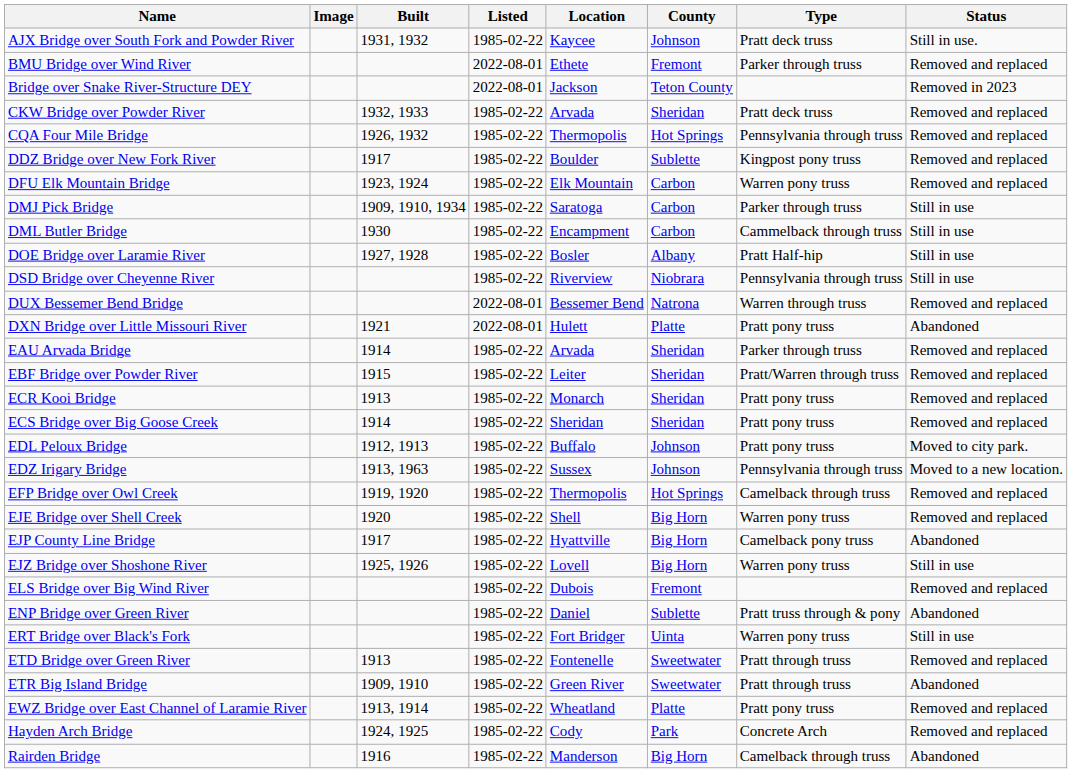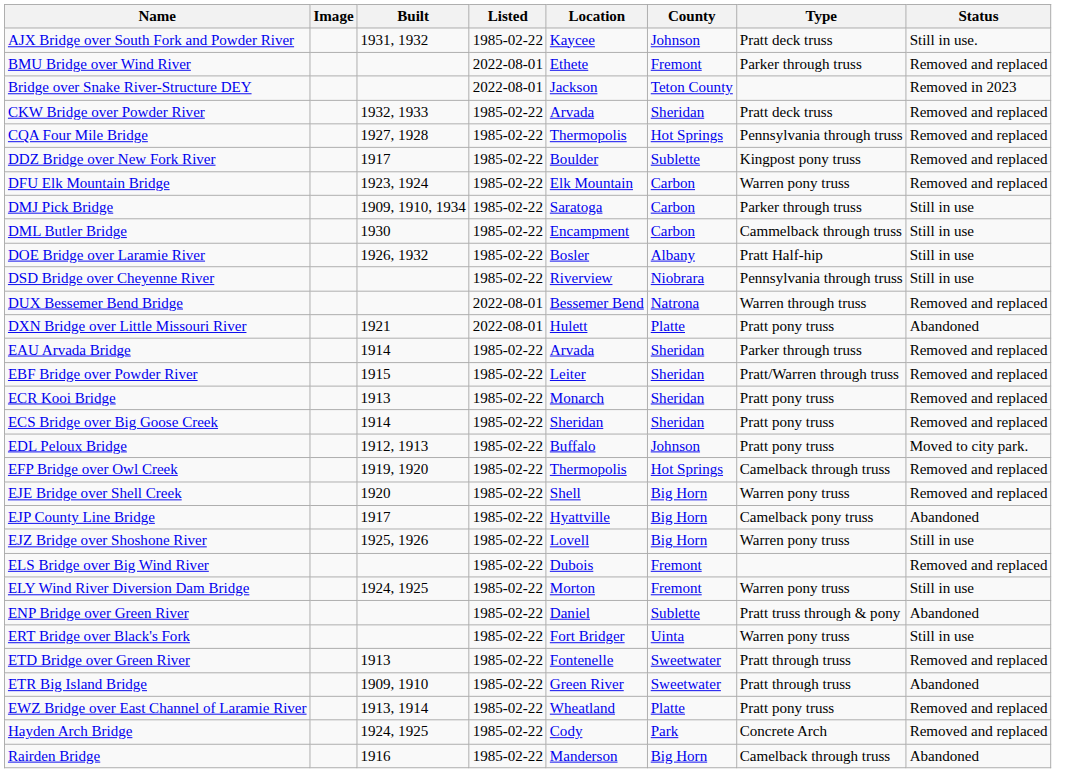CQA Four Mile Bridge | Built: 1926, 1932 -> 1927, 1928
DOE Bridge over Laramie River | Built: 1927, 1928 -> 1926, 1932
- row: EDZ Irigary Bridge | 1913, 1963 | 1985-02-22 | Sussex | Johnson | Pennsylvania through truss | Moved to a new location.
+ row: ELY Wind River Diversion Dam Bridge | 1924, 1925 | 1985-02-22 | Morton | Fremont | Warren pony truss | Still in use
